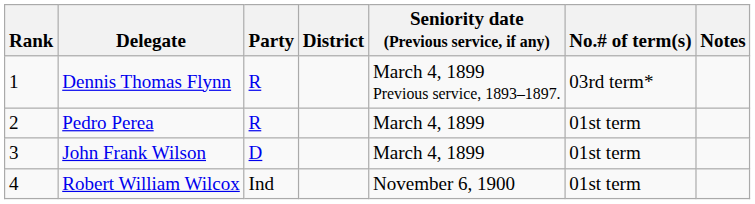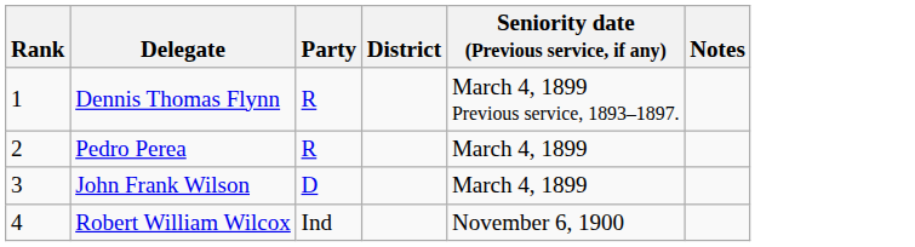- column: No.# of term(s) | 03rd term* | 01st term | 01st term | 01st term
